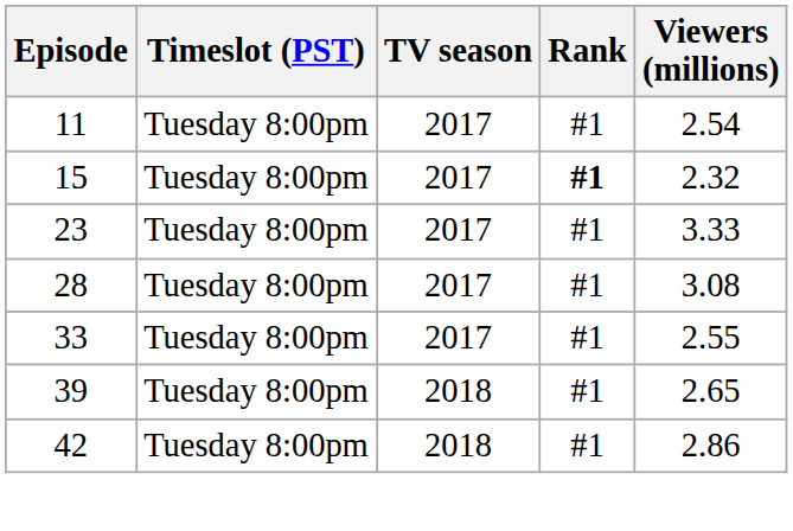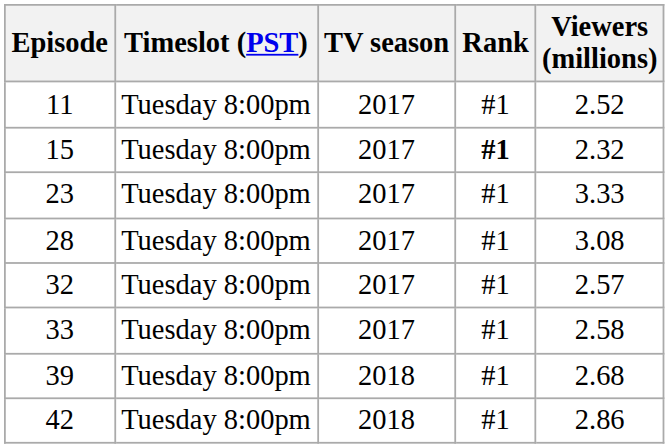11 | Viewers (millions): 2.54 -> 2.52
+ row: 32 | Tuesday 8:00pm | 2017 | #1 | 2.57
33 | Viewers (millions): 2.55 -> 2.58
39 | Viewers (millions): 2.65 -> 2.68
